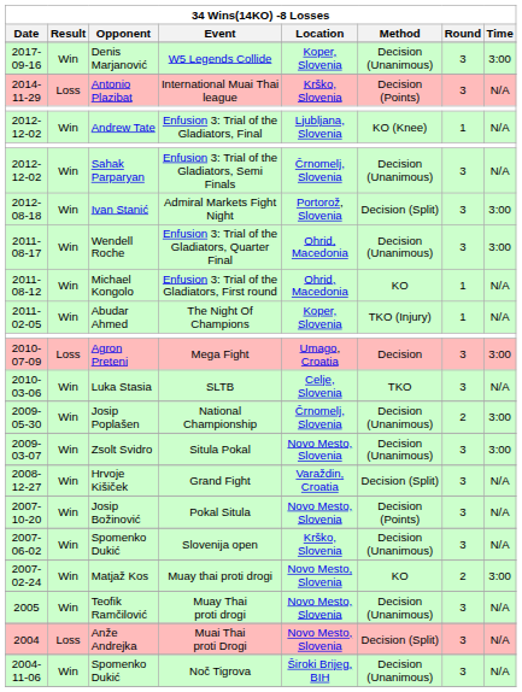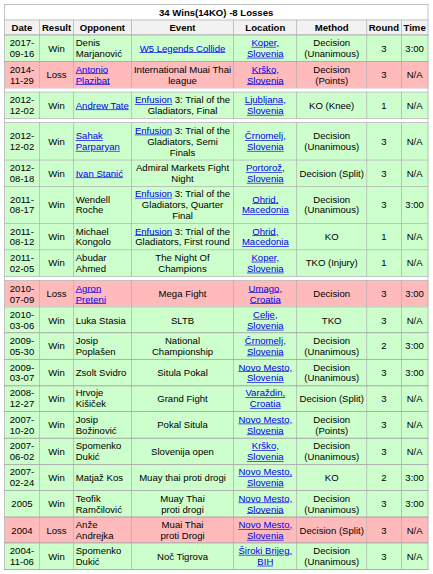Admiral Markets Fight Night | 34 Wins(14KO) -8 Losses / Time: 3:00 -> N/A
Muay Thai proti drogi | 34 Wins(14KO) -8 Losses / Time: N/A -> 3:00
